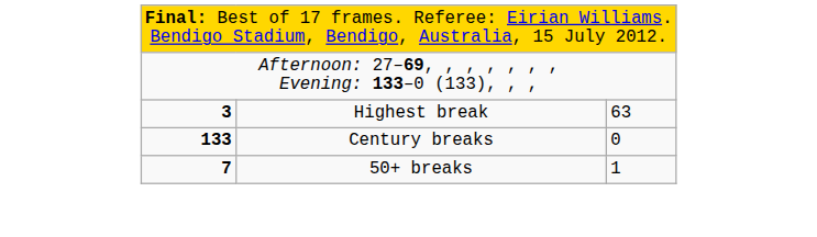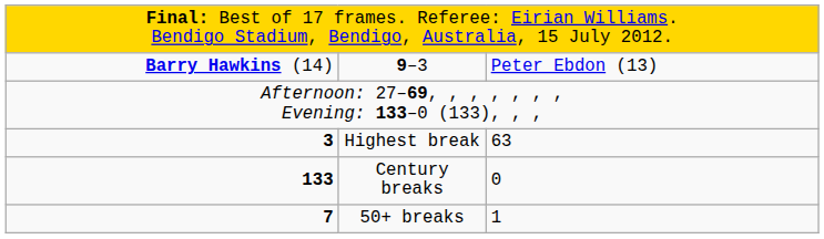+ row: Barry Hawkins (14) | 9–3 | Peter Ebdon (13)
